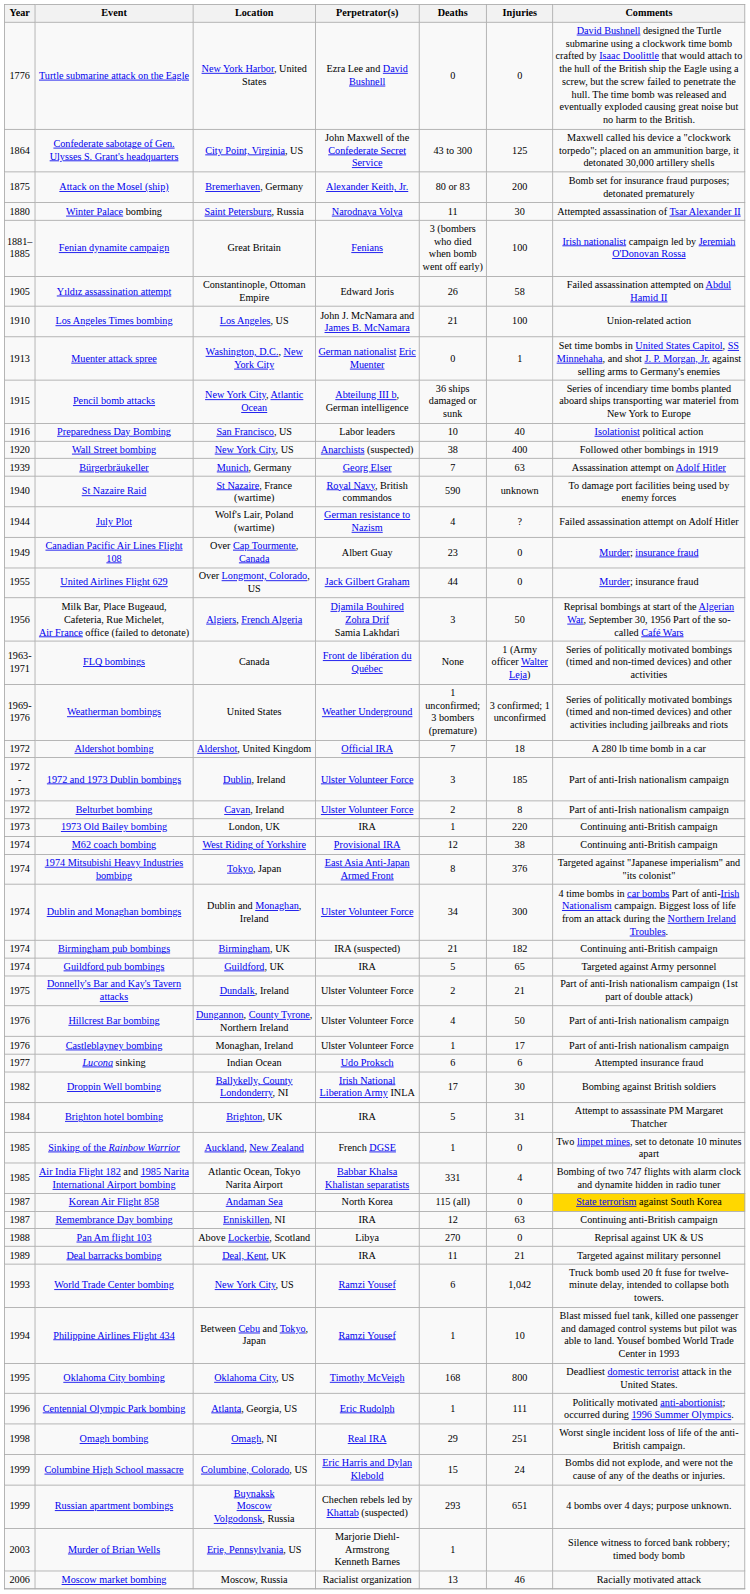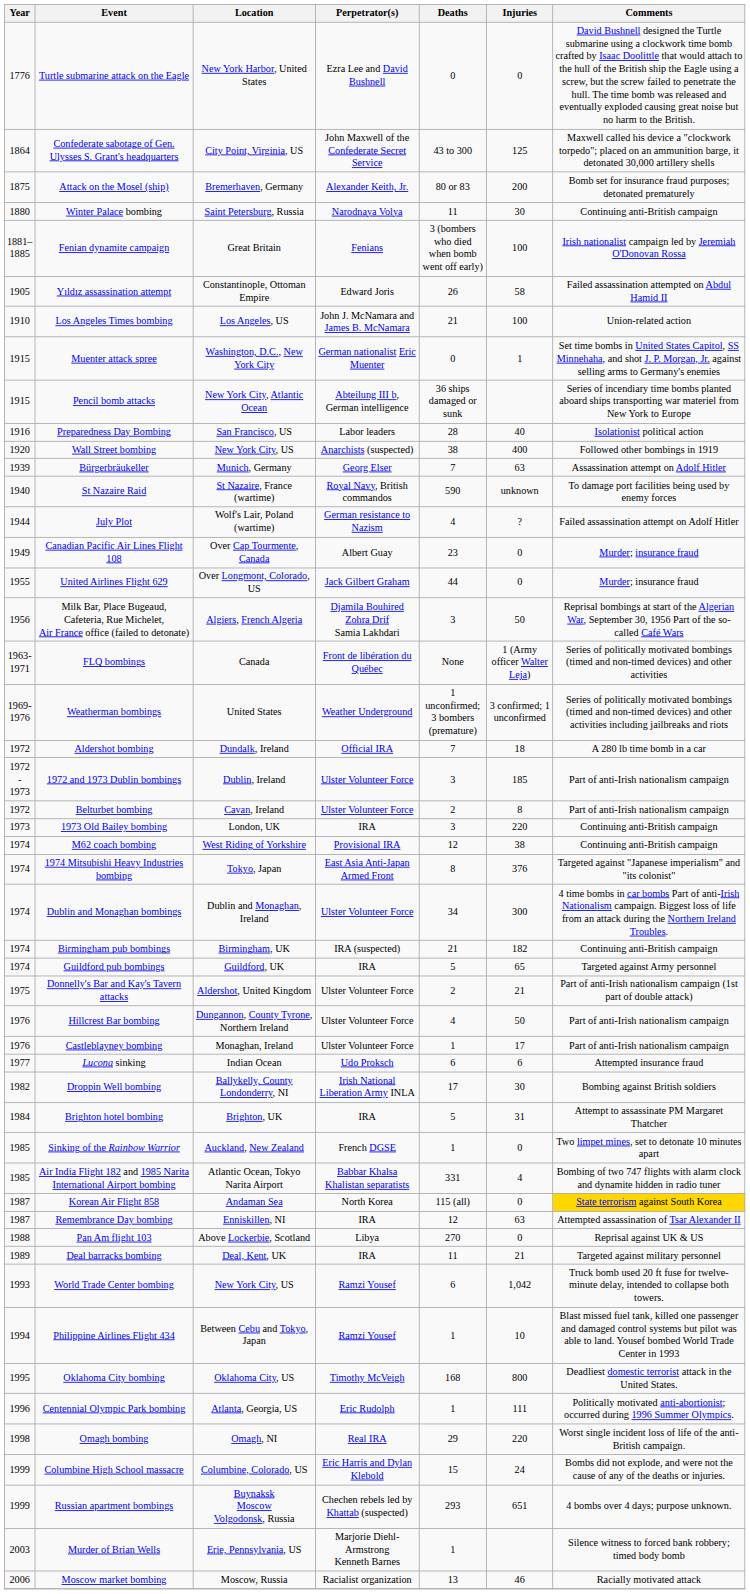Winter Palace bombing | Comments: Attempted assassination of Tsar Alexander II -> Continuing anti-British campaign
Muenter attack spree | Year: 1913 -> 1915
Preparedness Day Bombing | Deaths: 10 -> 28
Aldershot bombing | Location: Aldershot, United Kingdom -> Dundalk, Ireland
1973 Old Bailey bombing | Deaths: 1 -> 3
Donnelly's Bar and Kay's Tavern attacks | Location: Dundalk, Ireland -> Aldershot, United Kingdom
Remembrance Day bombing | Comments: Continuing anti-British campaign -> Attempted assassination of Tsar Alexander II
Omagh bombing | Injuries: 251 -> 220
